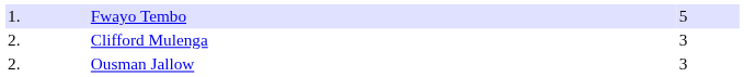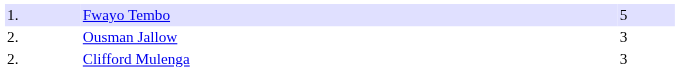rows swapped: Clifford Mulenga <-> Ousman Jallow
